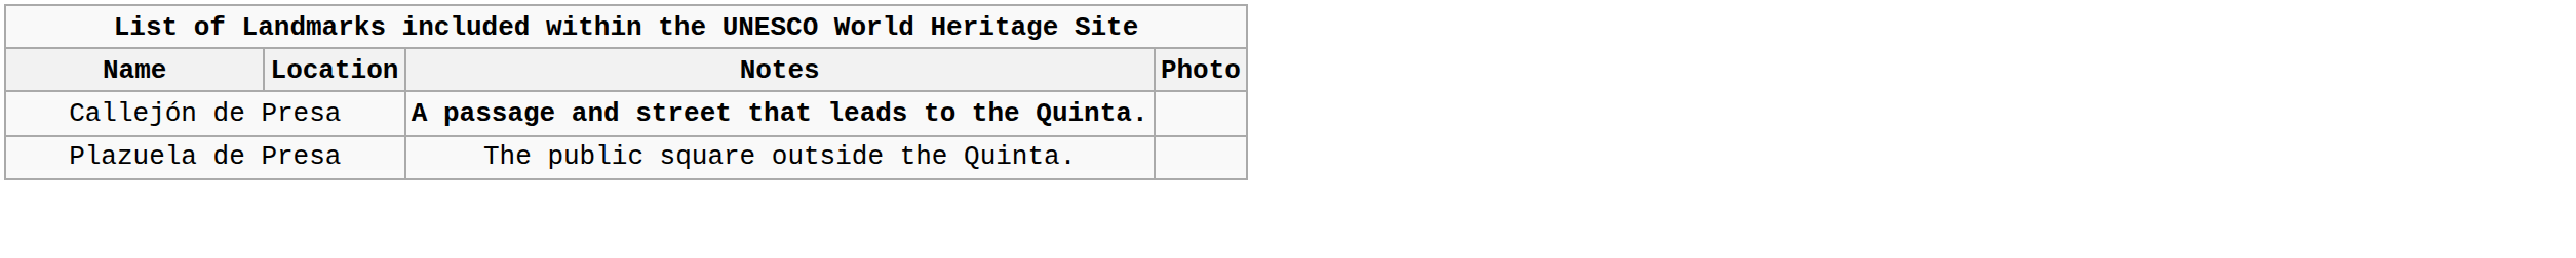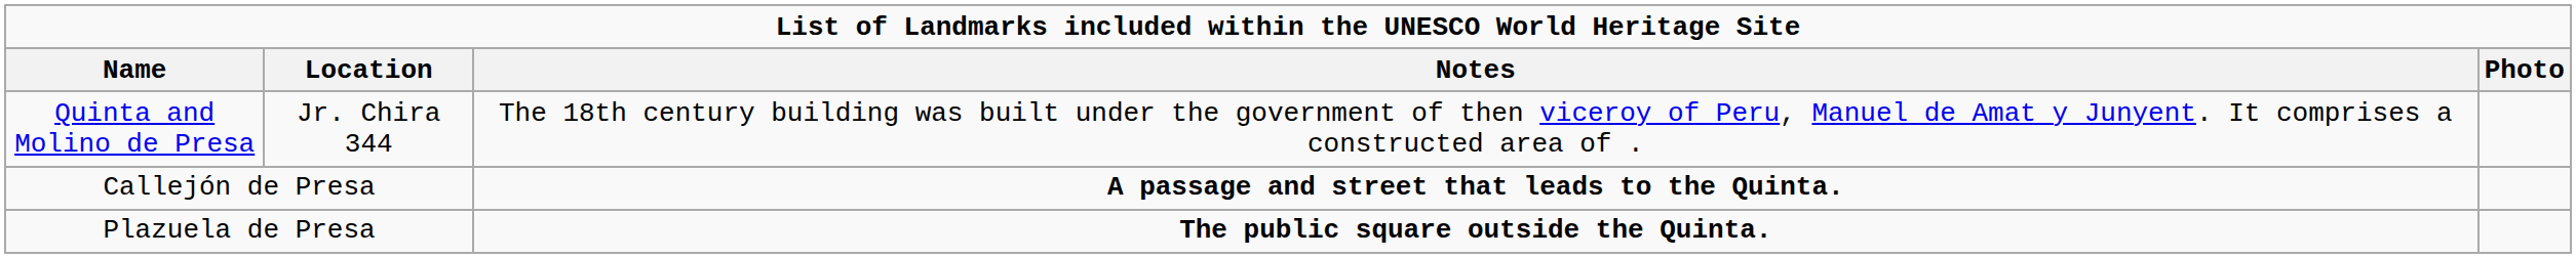+ row: Quinta and Molino de Presa | Jr. Chira 344 | The 18th century building was built under the government of then viceroy of Peru, Manuel de Amat y Junyent. It comprises a constructed area of .
Plazuela de Presa | column 3: normal -> bold
